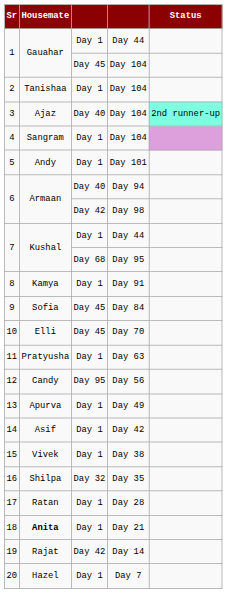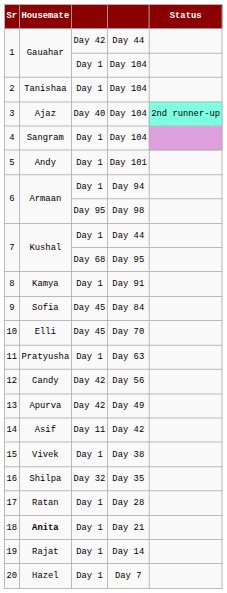1 / Day 44 | column 3: Day 1 -> Day 42
1 / Day 104 | column 3: Day 45 -> Day 1
6 / Day 94 | column 3: Day 40 -> Day 1
6 / Day 98 | column 3: Day 42 -> Day 95
12 | column 3: Day 95 -> Day 42
13 | column 3: Day 1 -> Day 42
14 | column 3: Day 1 -> Day 11
19 | column 3: Day 42 -> Day 1
